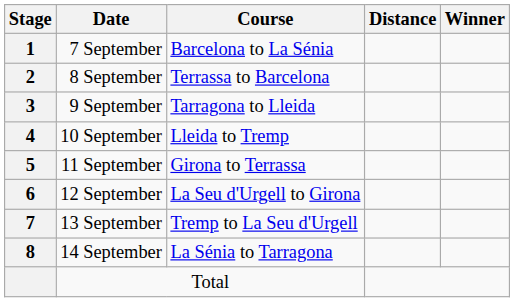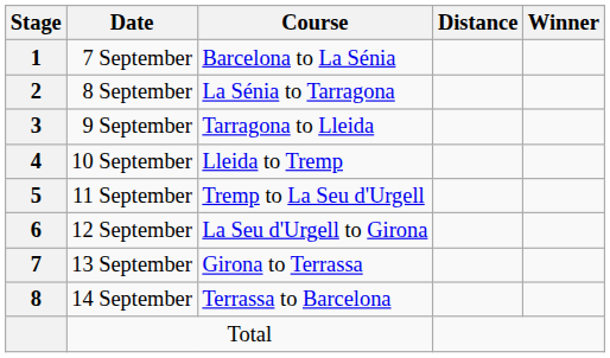8 September | Course: Terrassa to Barcelona -> La Sénia to Tarragona
11 September | Course: Girona to Terrassa -> Tremp to La Seu d'Urgell
13 September | Course: Tremp to La Seu d'Urgell -> Girona to Terrassa
14 September | Course: La Sénia to Tarragona -> Terrassa to Barcelona
